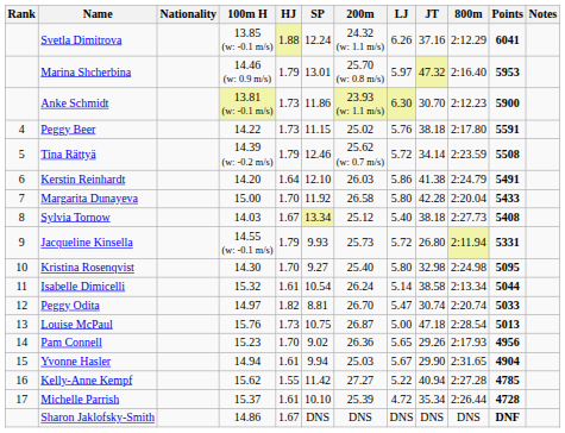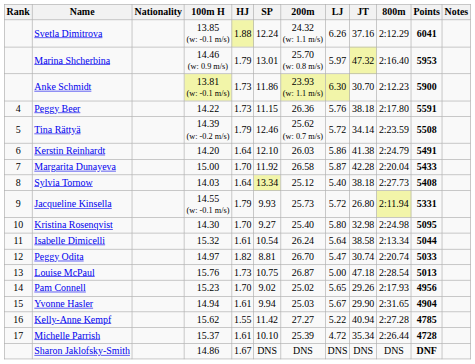Peggy Beer | 200m: 25.02 -> 26.36
Margarita Dunayeva | LJ: 5.80 -> 5.87
Sylvia Tornow | HJ: 1.67 -> 1.64
Isabelle Dimicelli | LJ: 5.14 -> 5.64
Pam Connell | 200m: 26.36 -> 25.02
